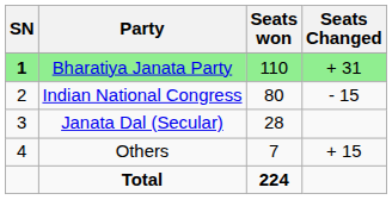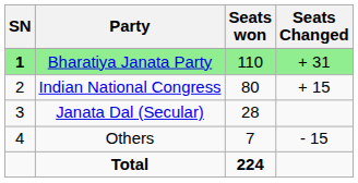Indian National Congress | Seats Changed: - 15 -> + 15
Others | Seats Changed: + 15 -> - 15
